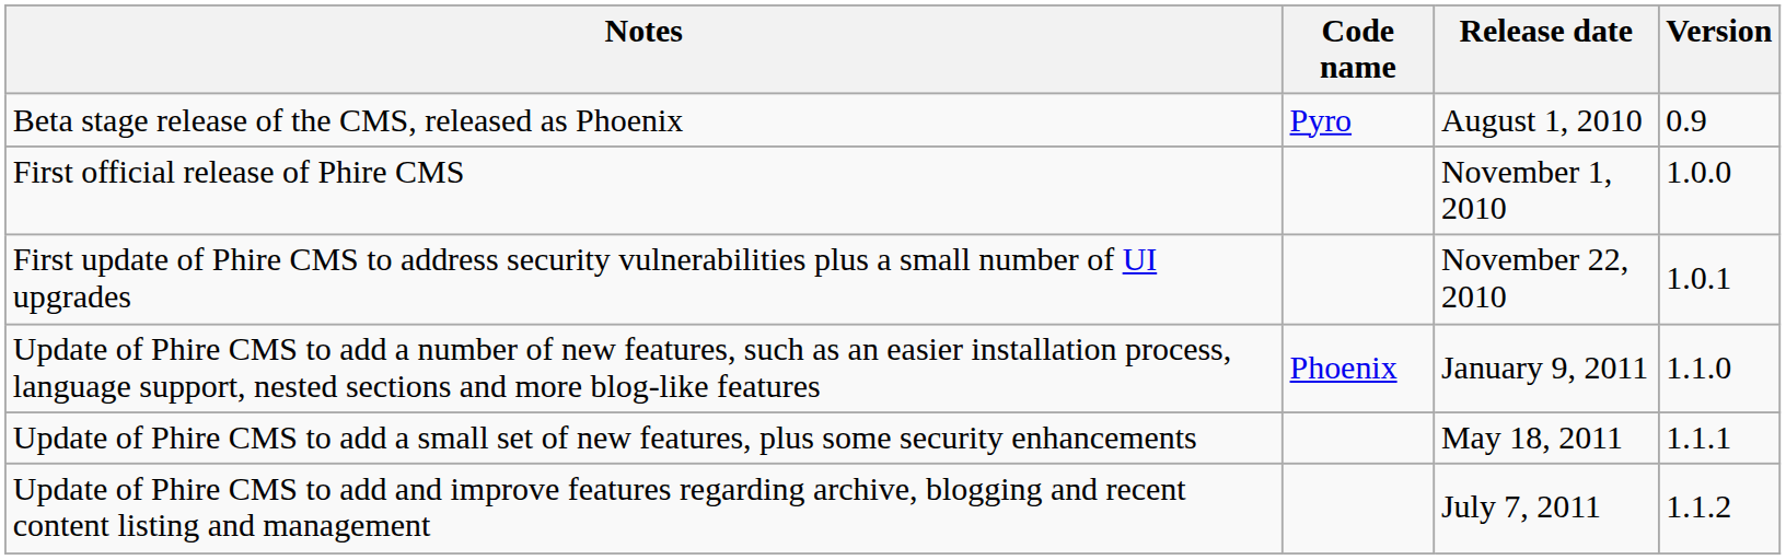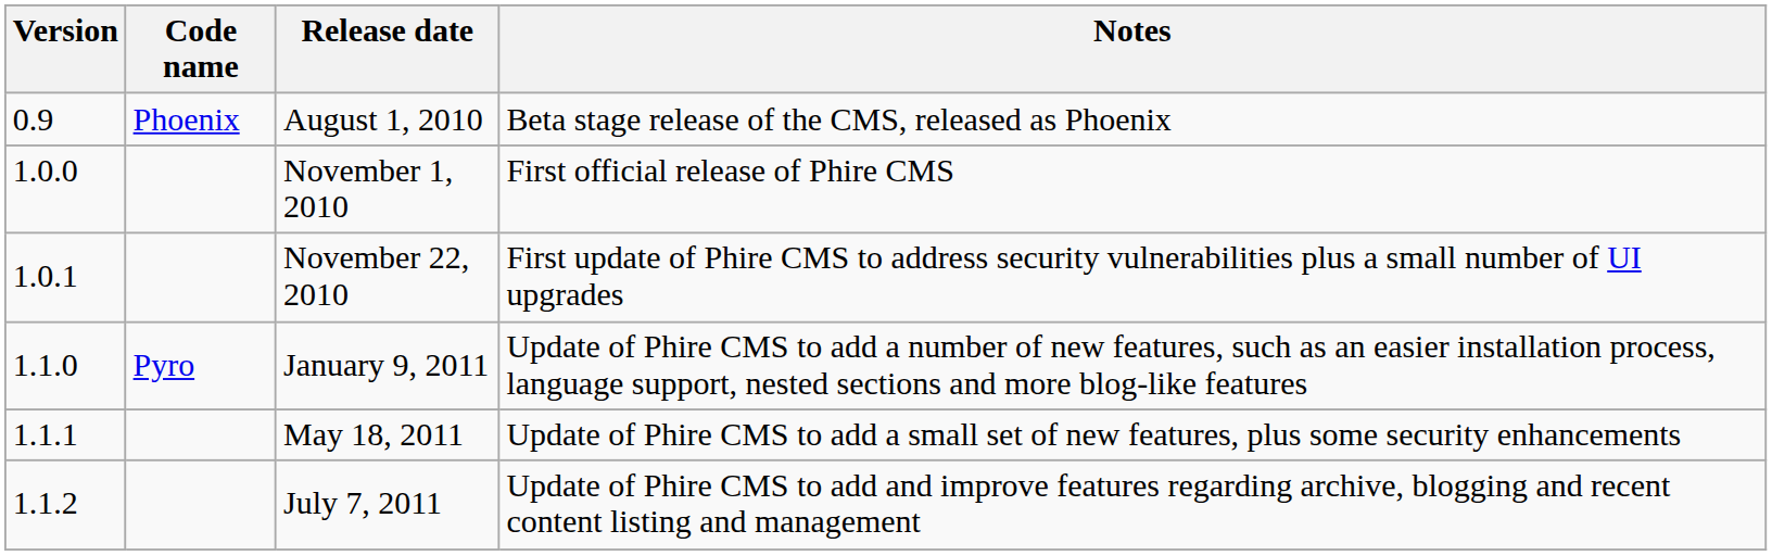columns swapped: Version <-> Notes
August 1, 2010 | Code name: Pyro -> Phoenix
January 9, 2011 | Code name: Phoenix -> Pyro
